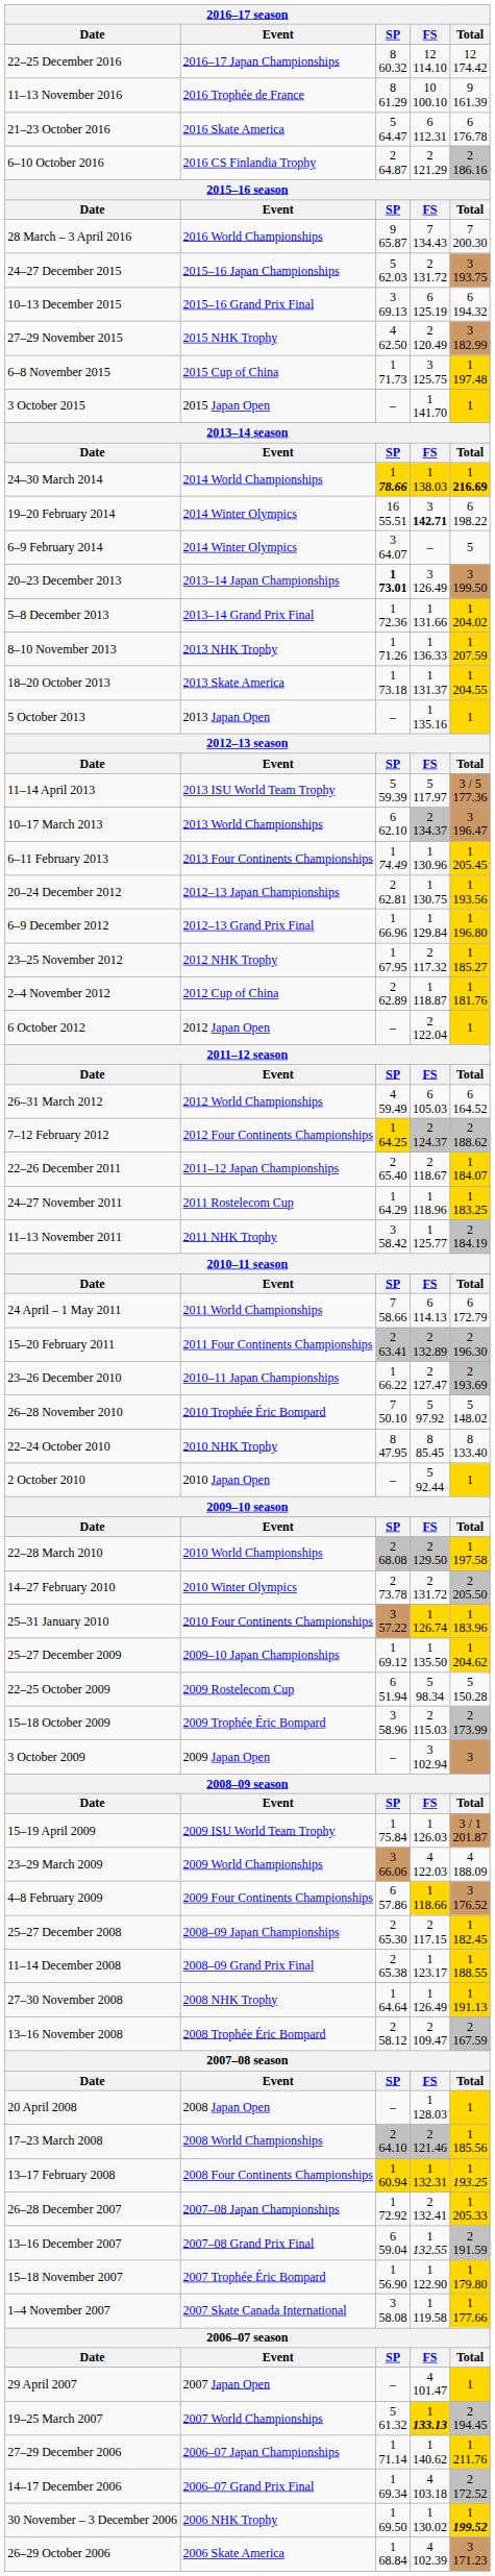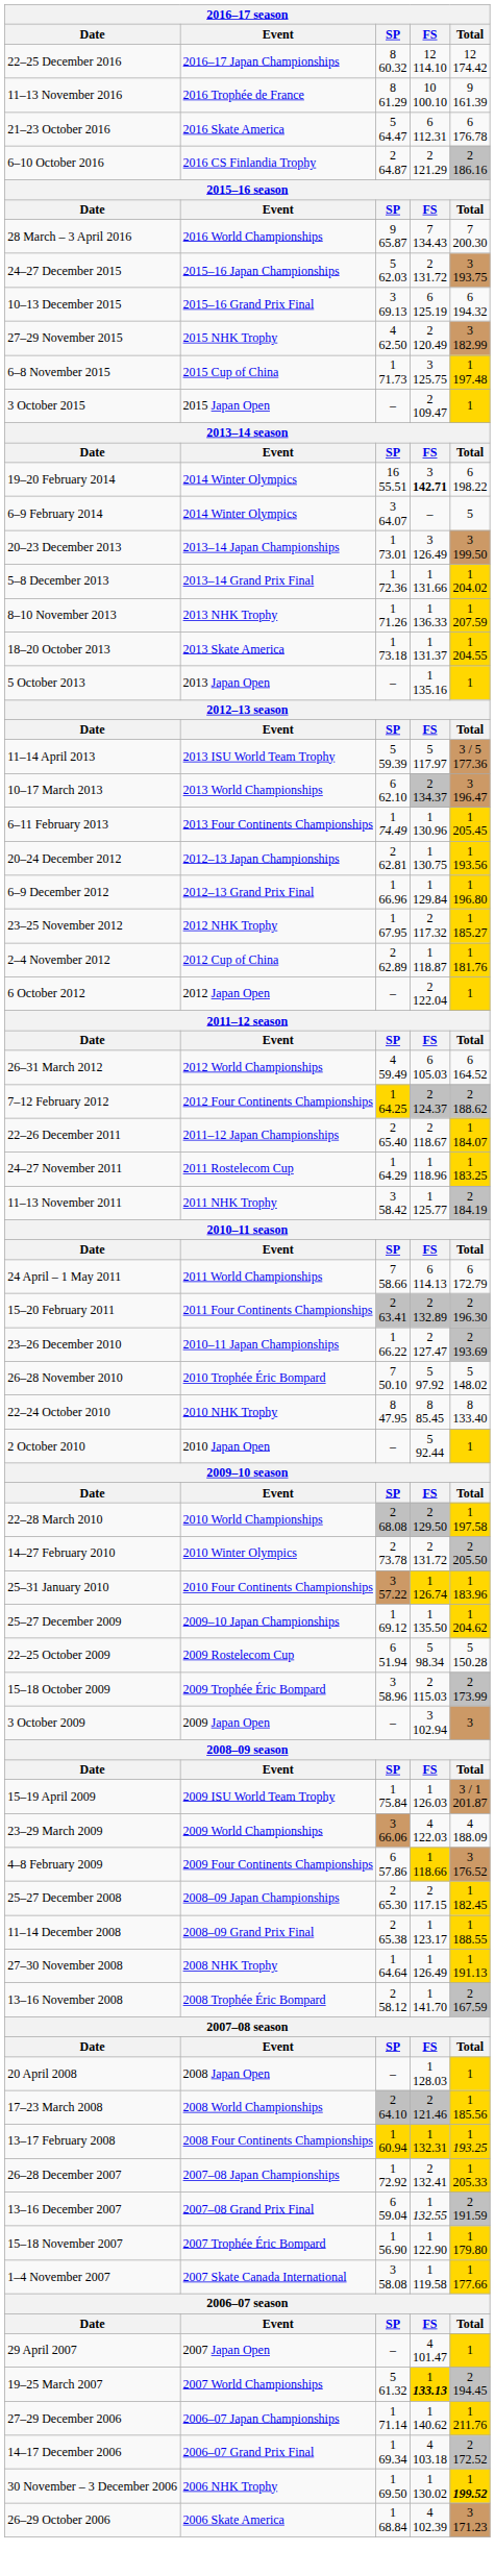3 October 2015 | FS: 1 141.70 -> 2 109.47
- row: 24–30 March 2014 | 2014 World Championships | 1 78.66 | 1 138.03 | 1 216.69
20–23 December 2013 | SP: bold -> normal
13–16 November 2008 | FS: 2 109.47 -> 1 141.70
